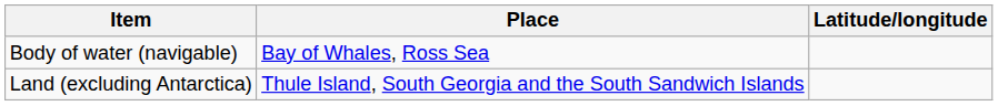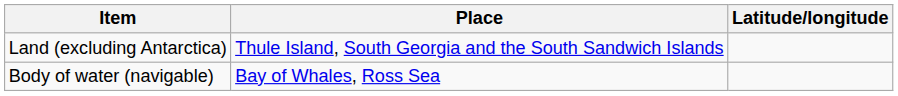rows swapped: Body of water (navigable) <-> Land (excluding Antarctica)
